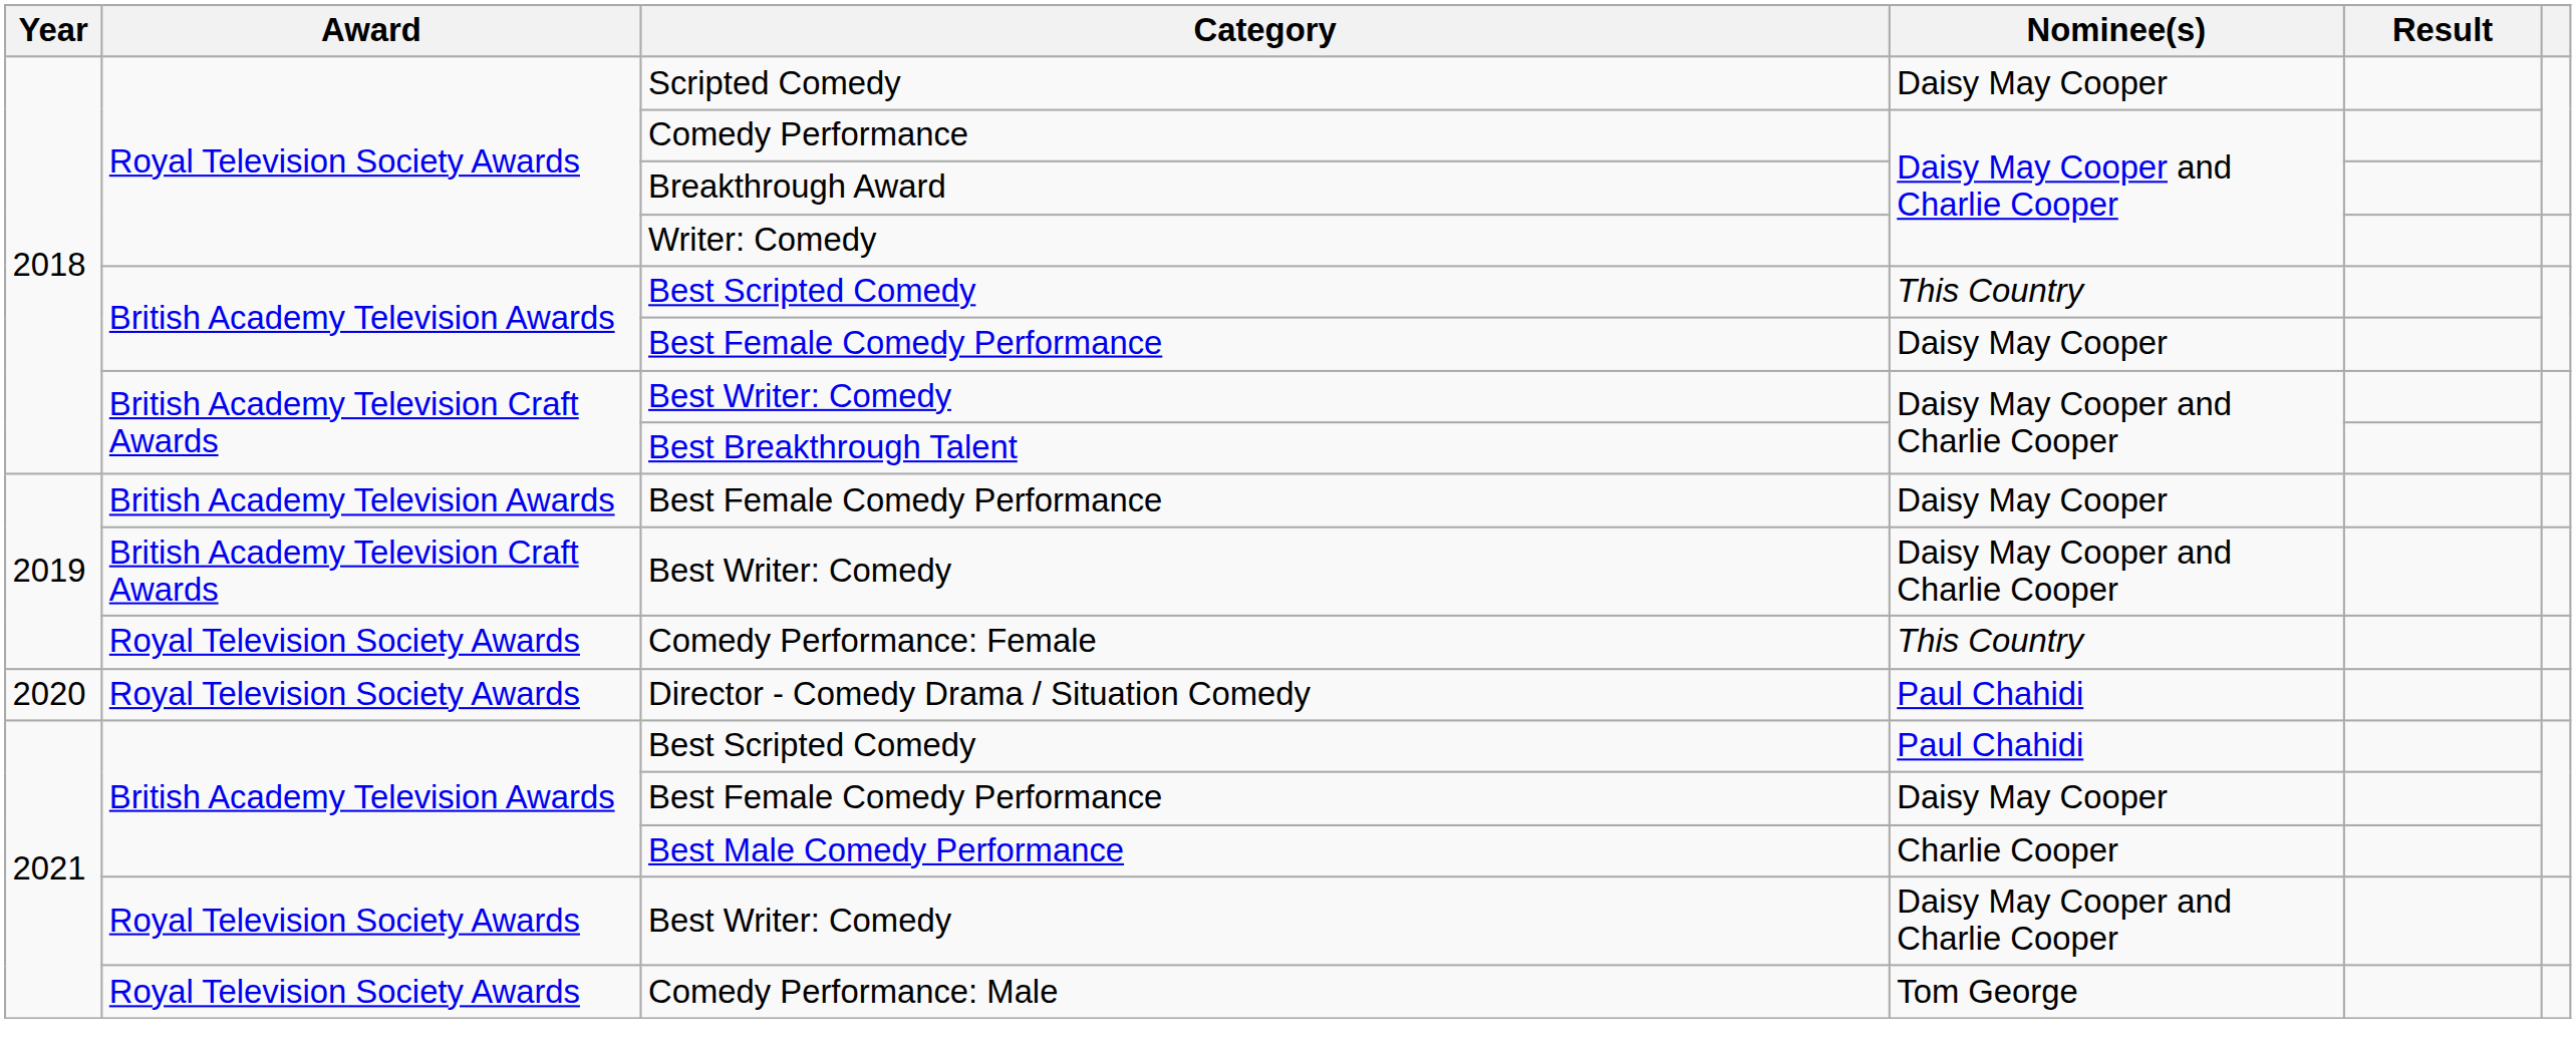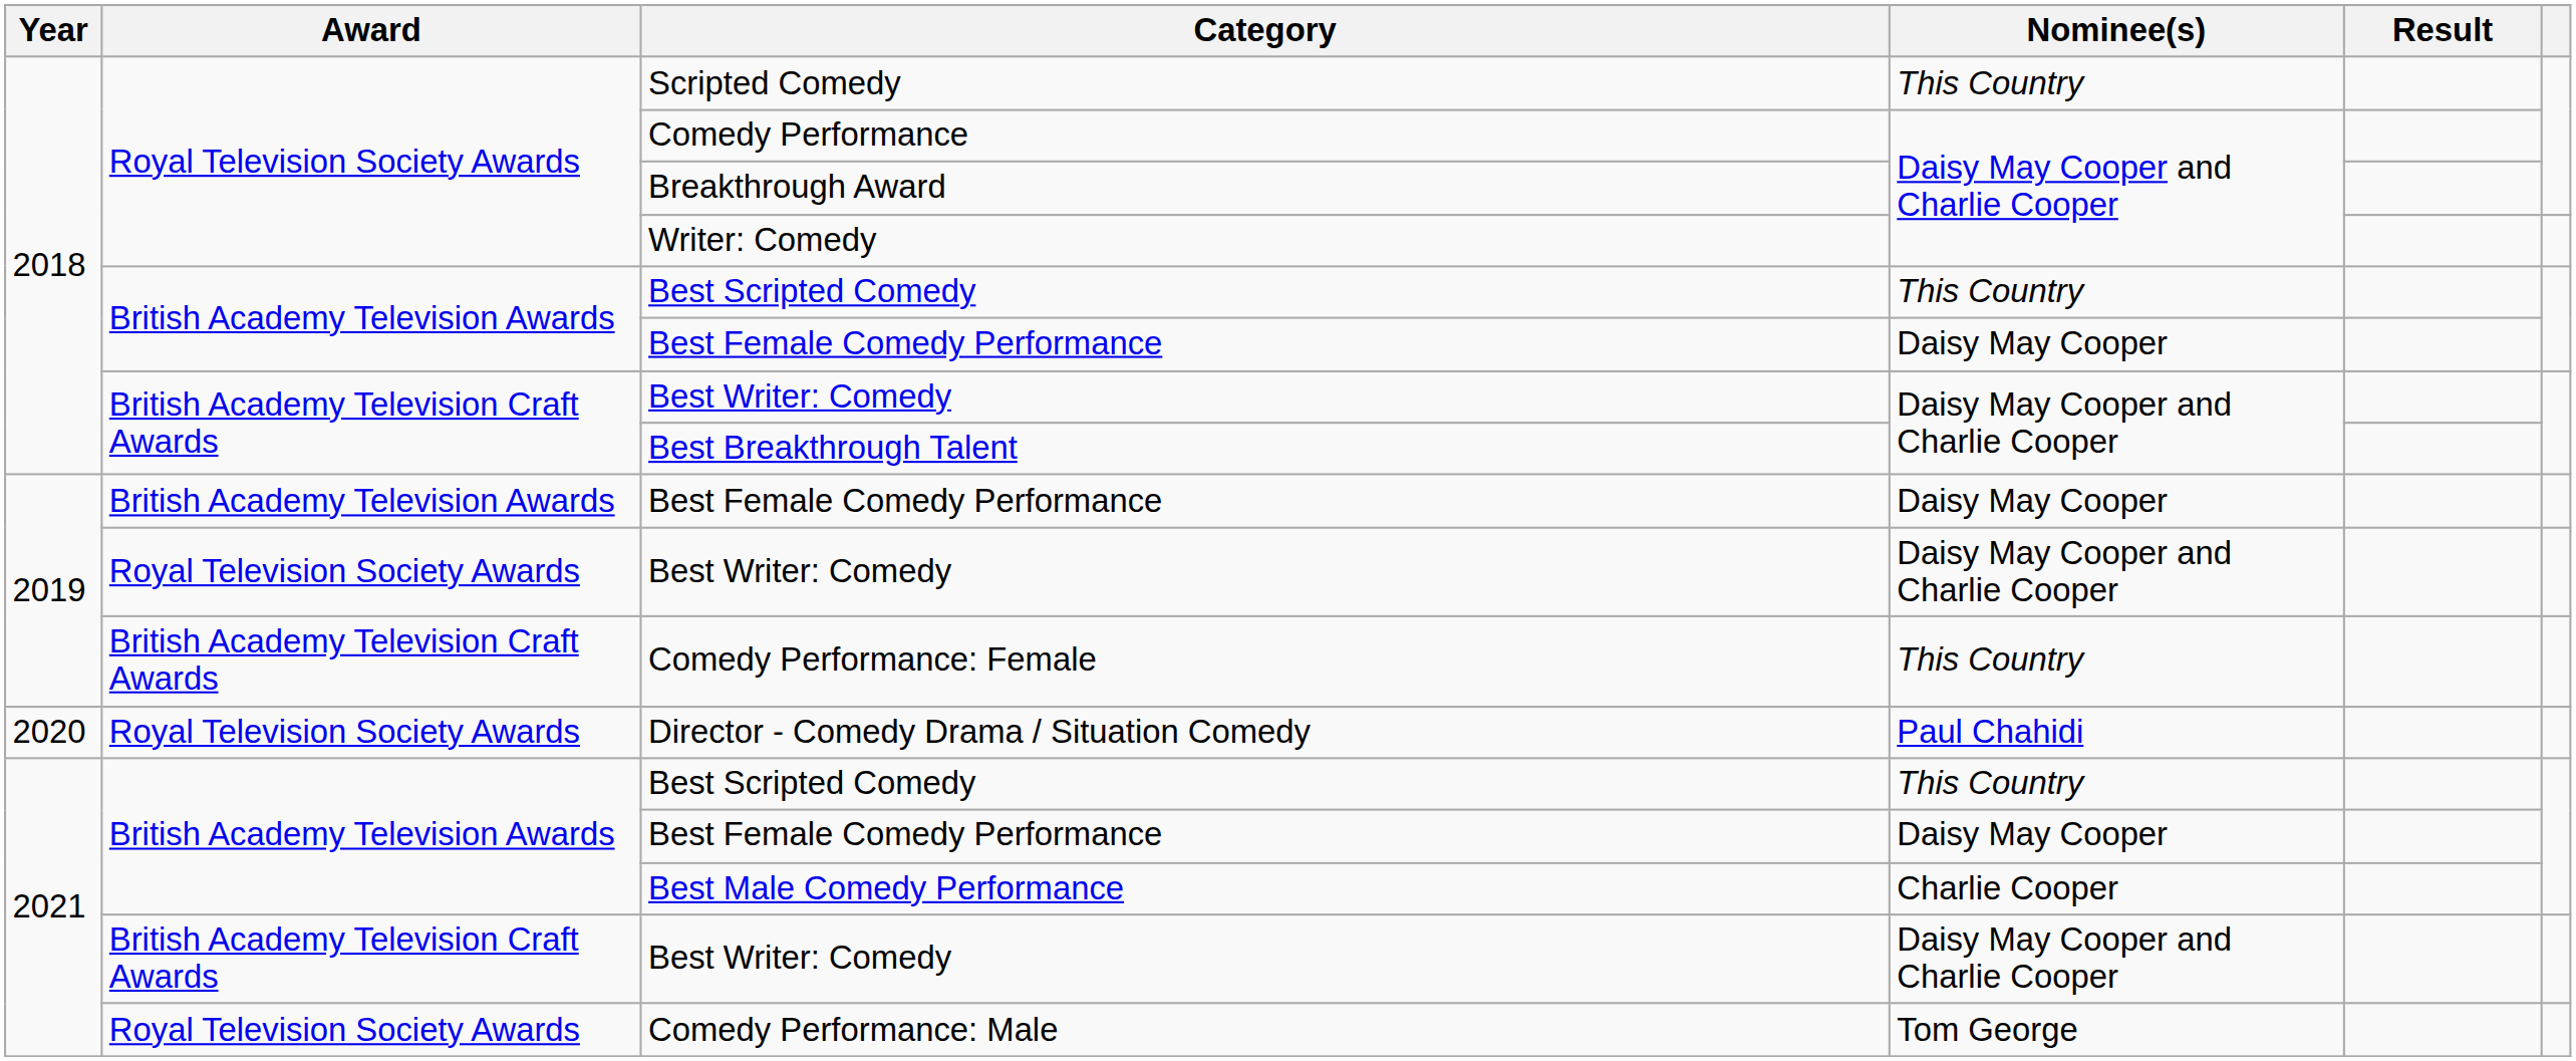Scripted Comedy | Nominee(s): Daisy May Cooper -> This Country
2019 / Best Writer: Comedy | Award: British Academy Television Craft Awards -> Royal Television Society Awards
Comedy Performance: Female | Award: Royal Television Society Awards -> British Academy Television Craft Awards
2021 / Best Scripted Comedy | Nominee(s): Paul Chahidi -> This Country
2021 / Best Writer: Comedy | Award: Royal Television Society Awards -> British Academy Television Craft Awards
